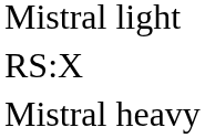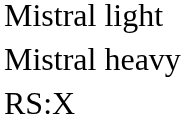rows swapped: Mistral heavy <-> RS:X
